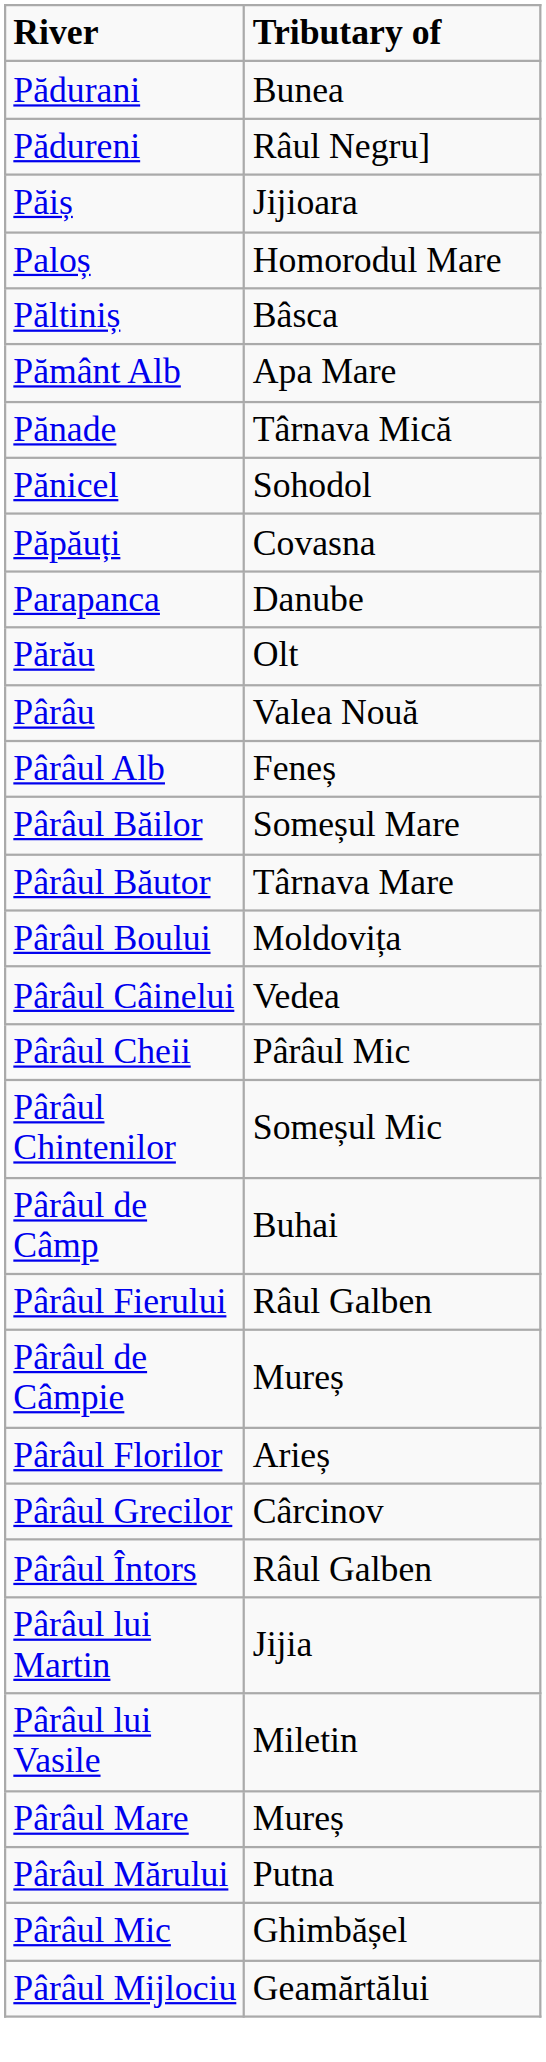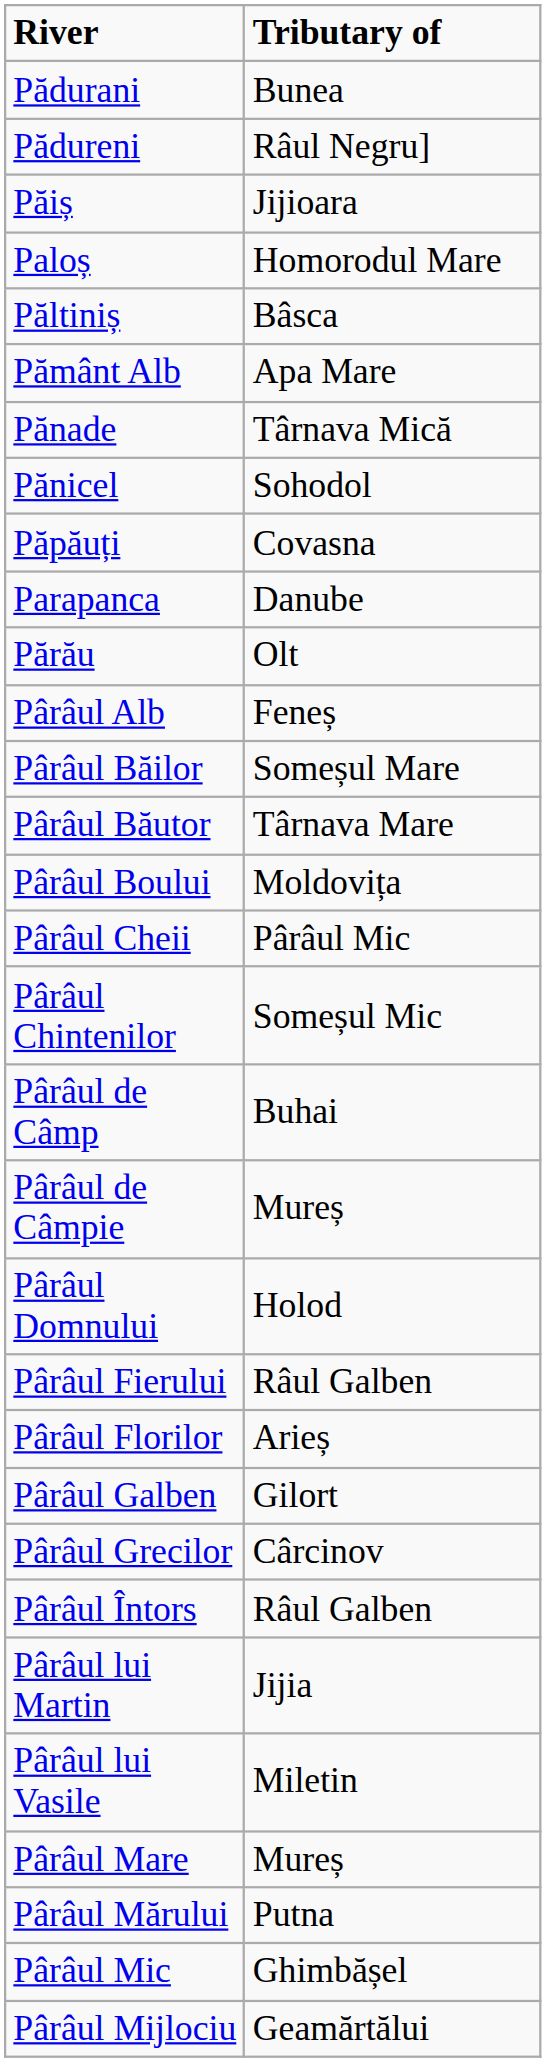- row: Pârâu | Valea Nouă
- row: Pârâul Câinelui | Vedea
rows swapped: Pârâul de Câmpie <-> Pârâul Fierului
+ row: Pârâul Domnului | Holod
+ row: Pârâul Galben | Gilort
